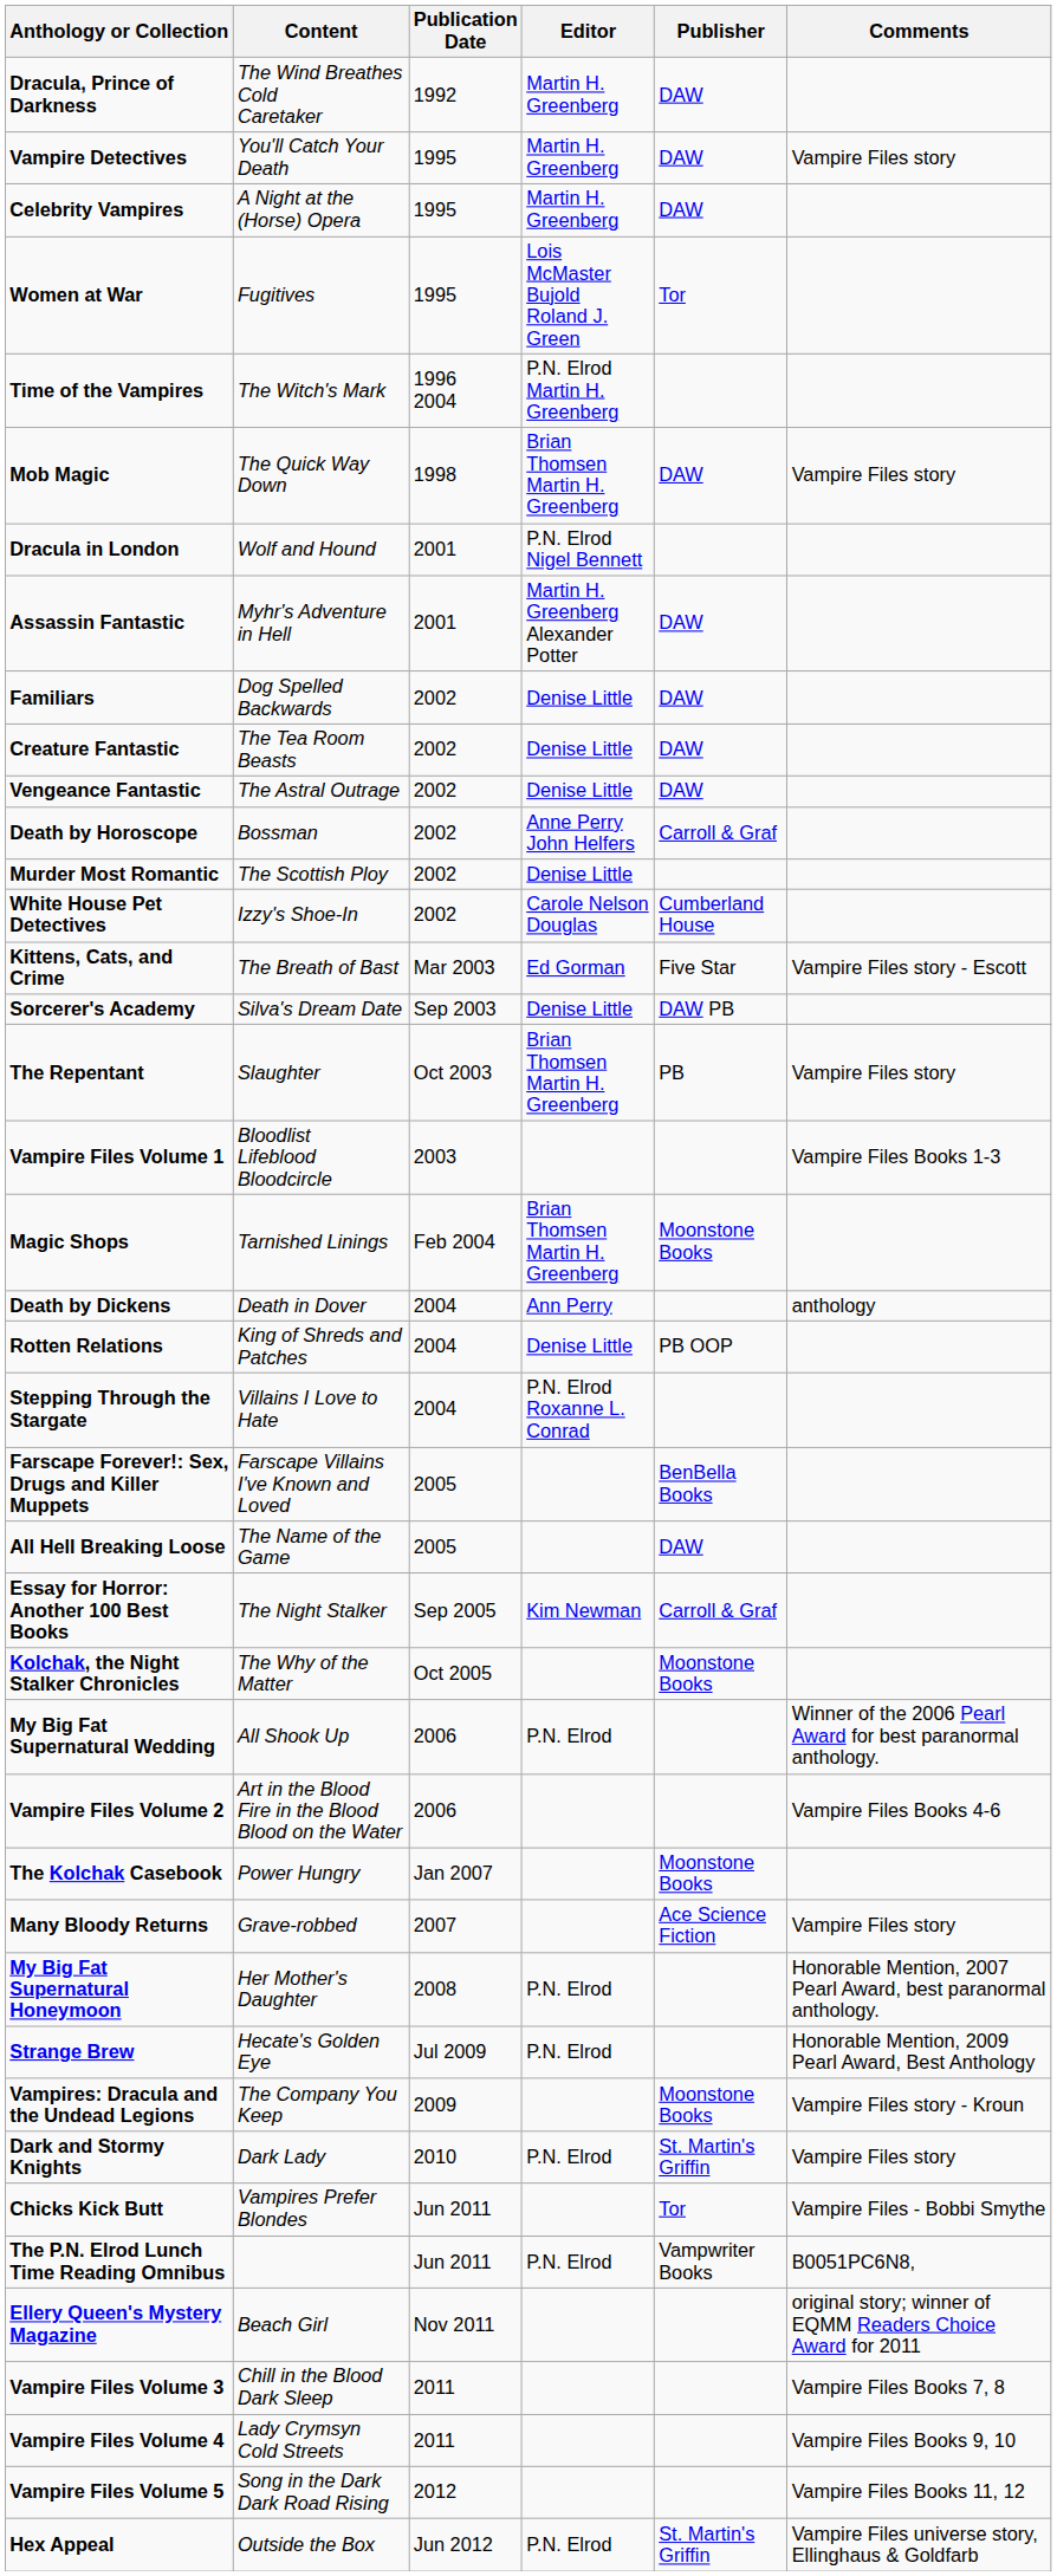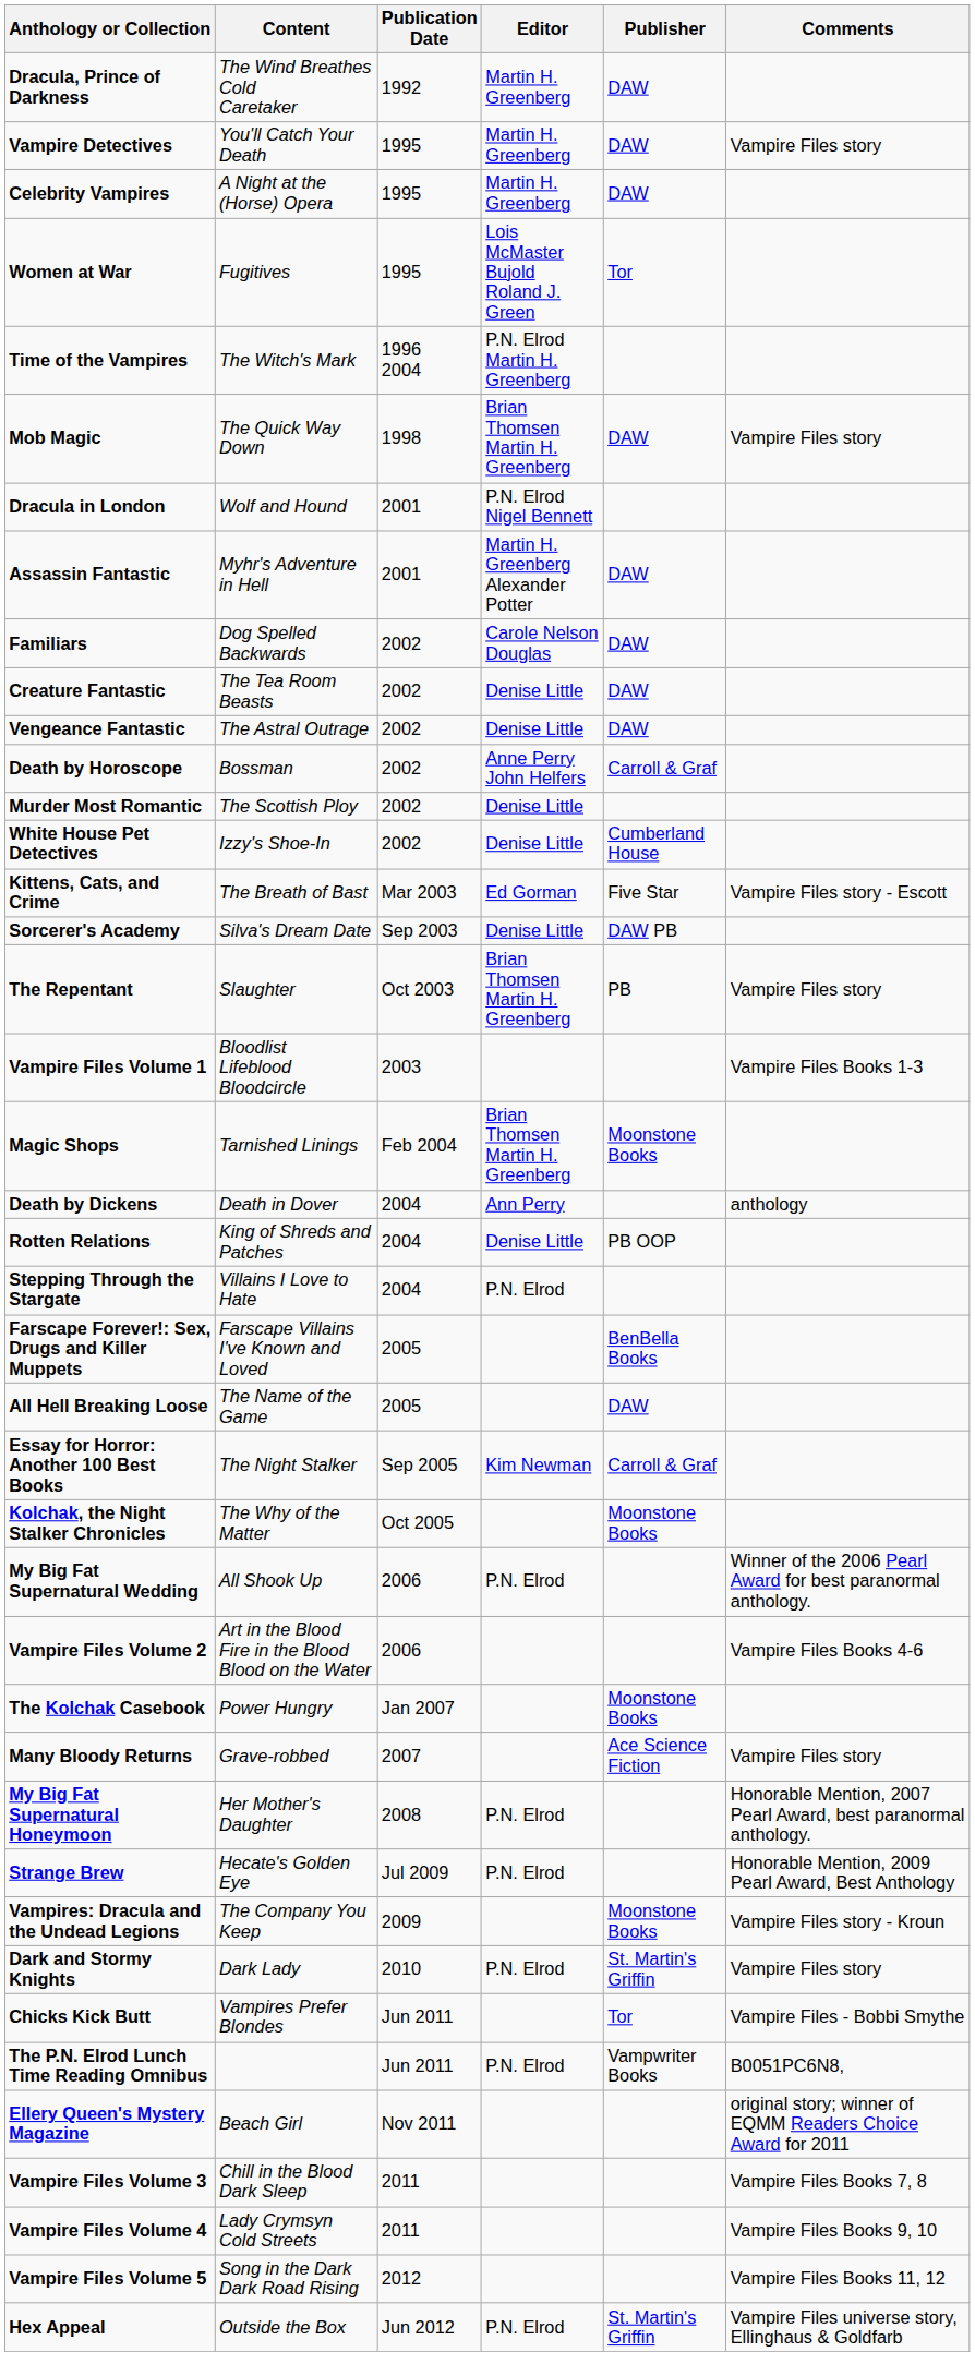Familiars | Editor: Denise Little -> Carole Nelson Douglas
White House Pet Detectives | Editor: Carole Nelson Douglas -> Denise Little
Stepping Through the Stargate | Editor: P.N. Elrod Roxanne L. Conrad -> P.N. Elrod
